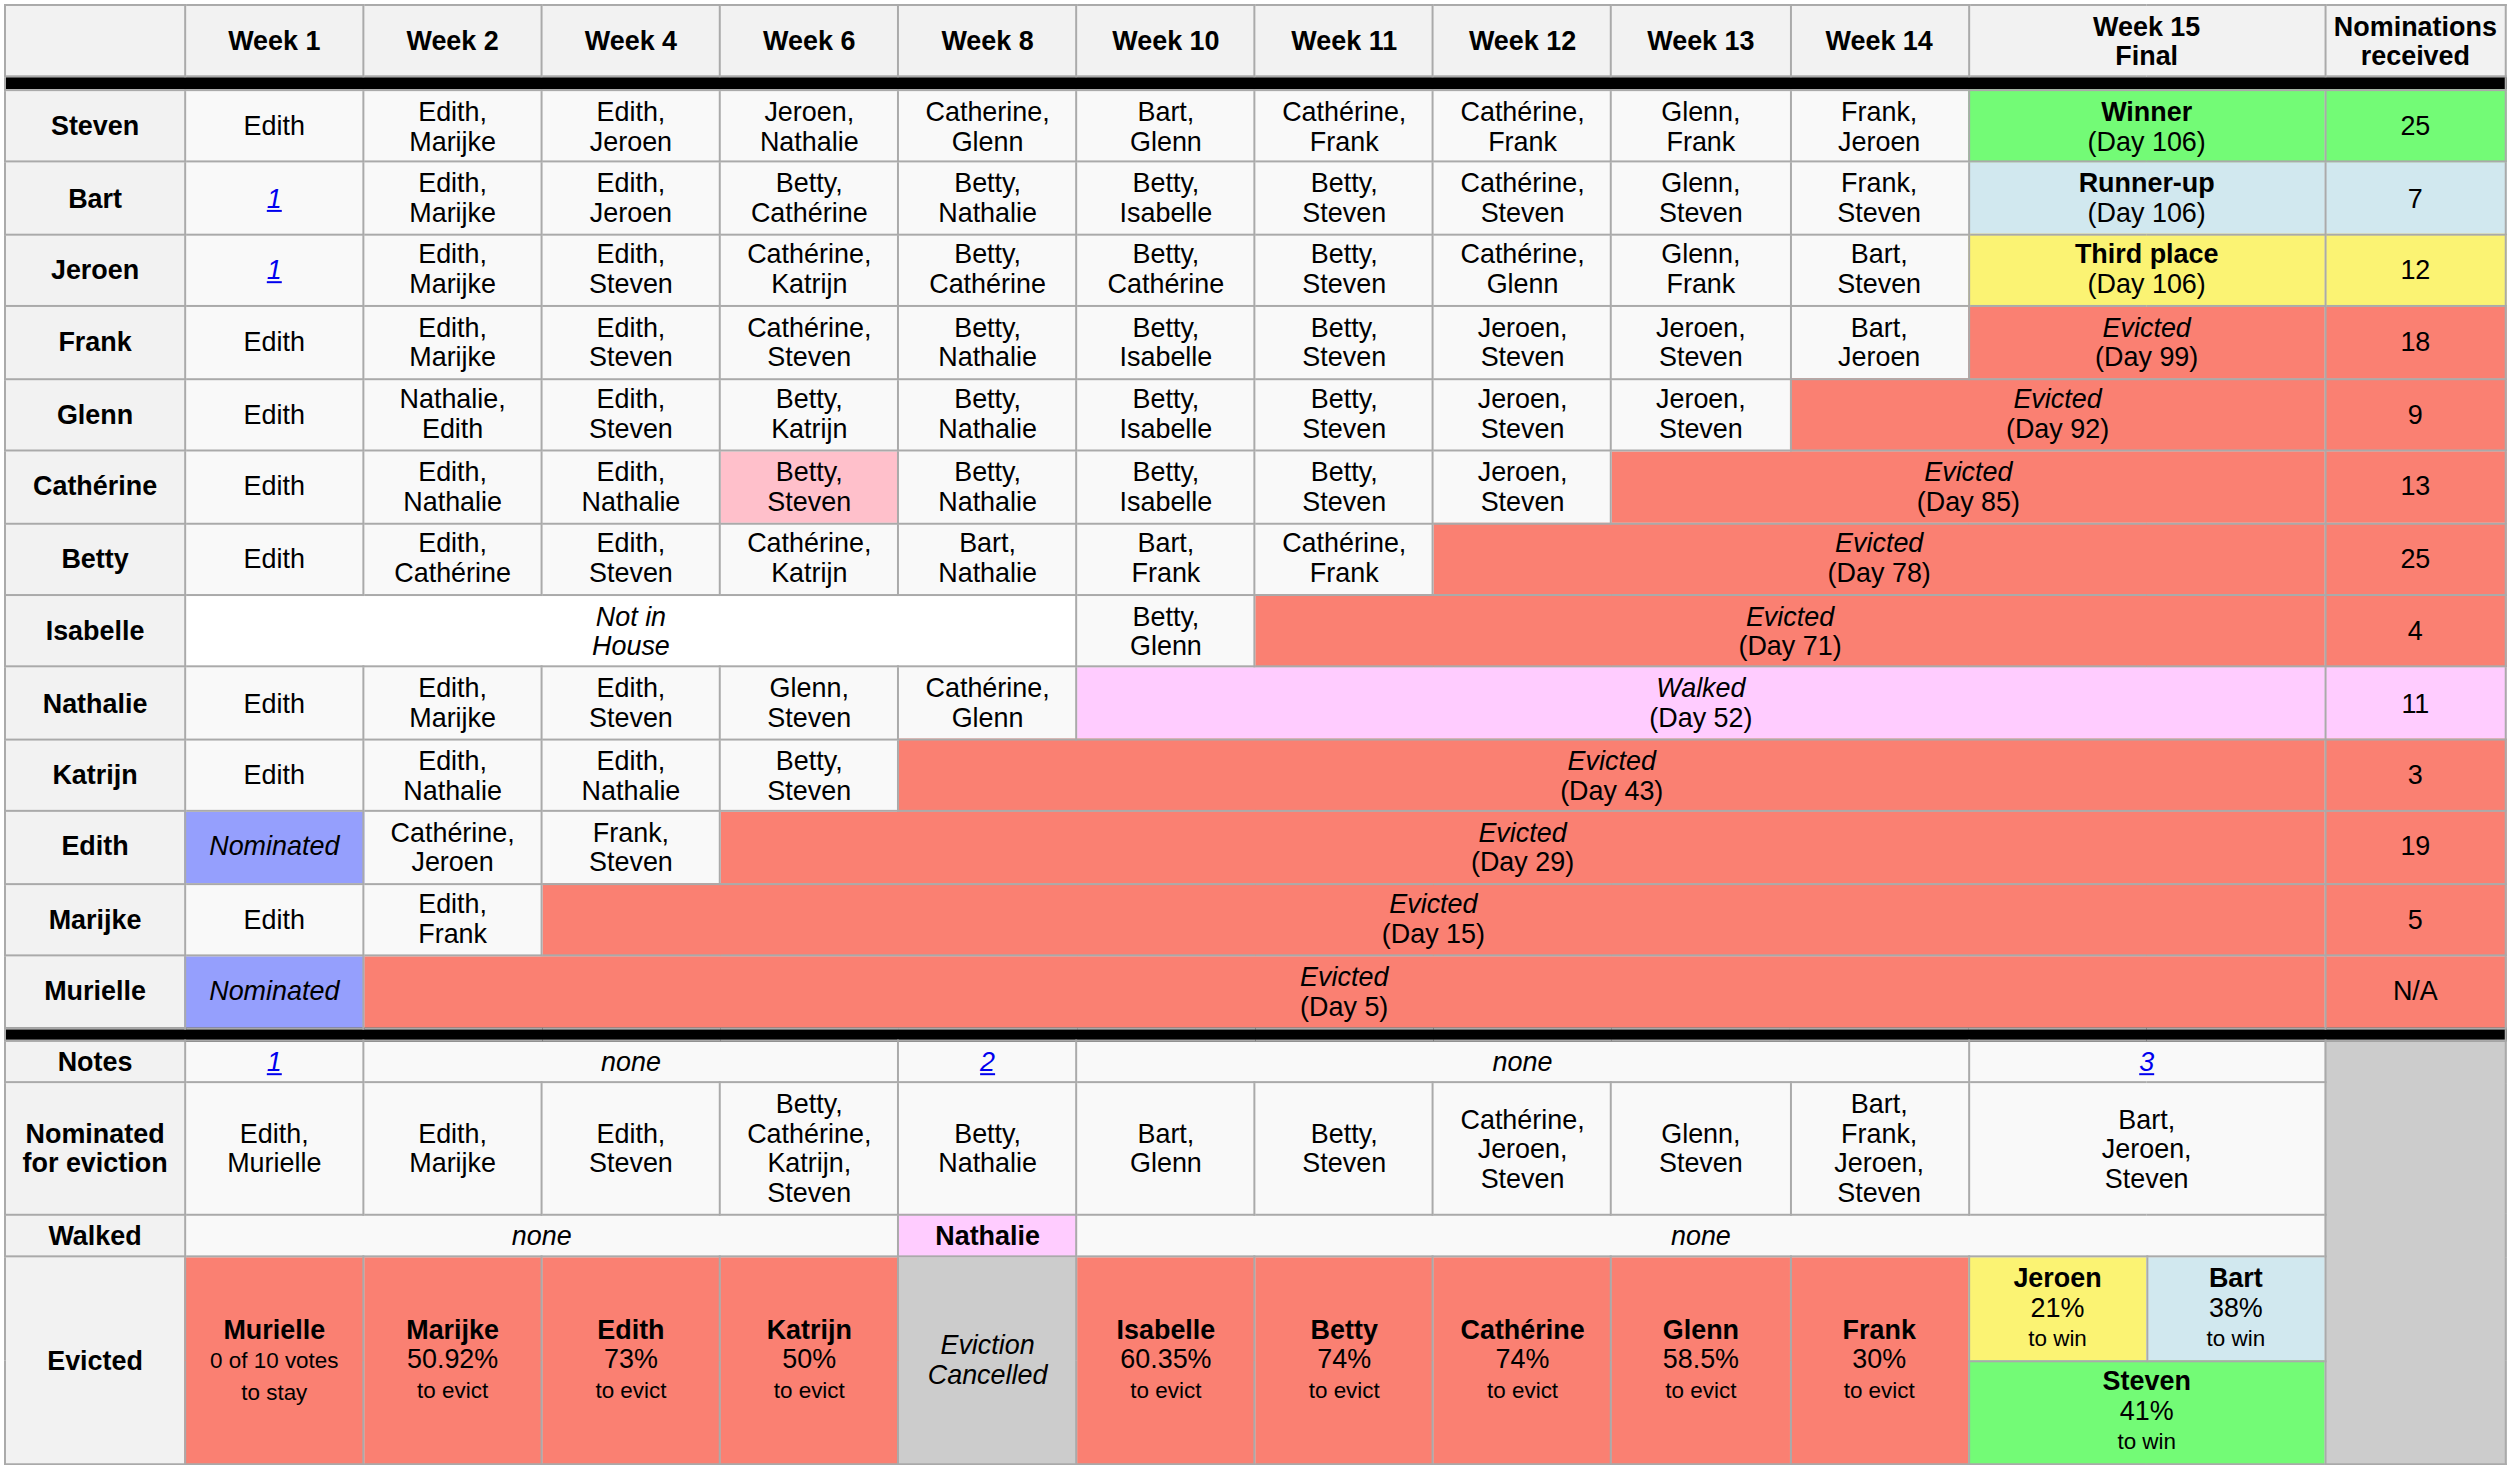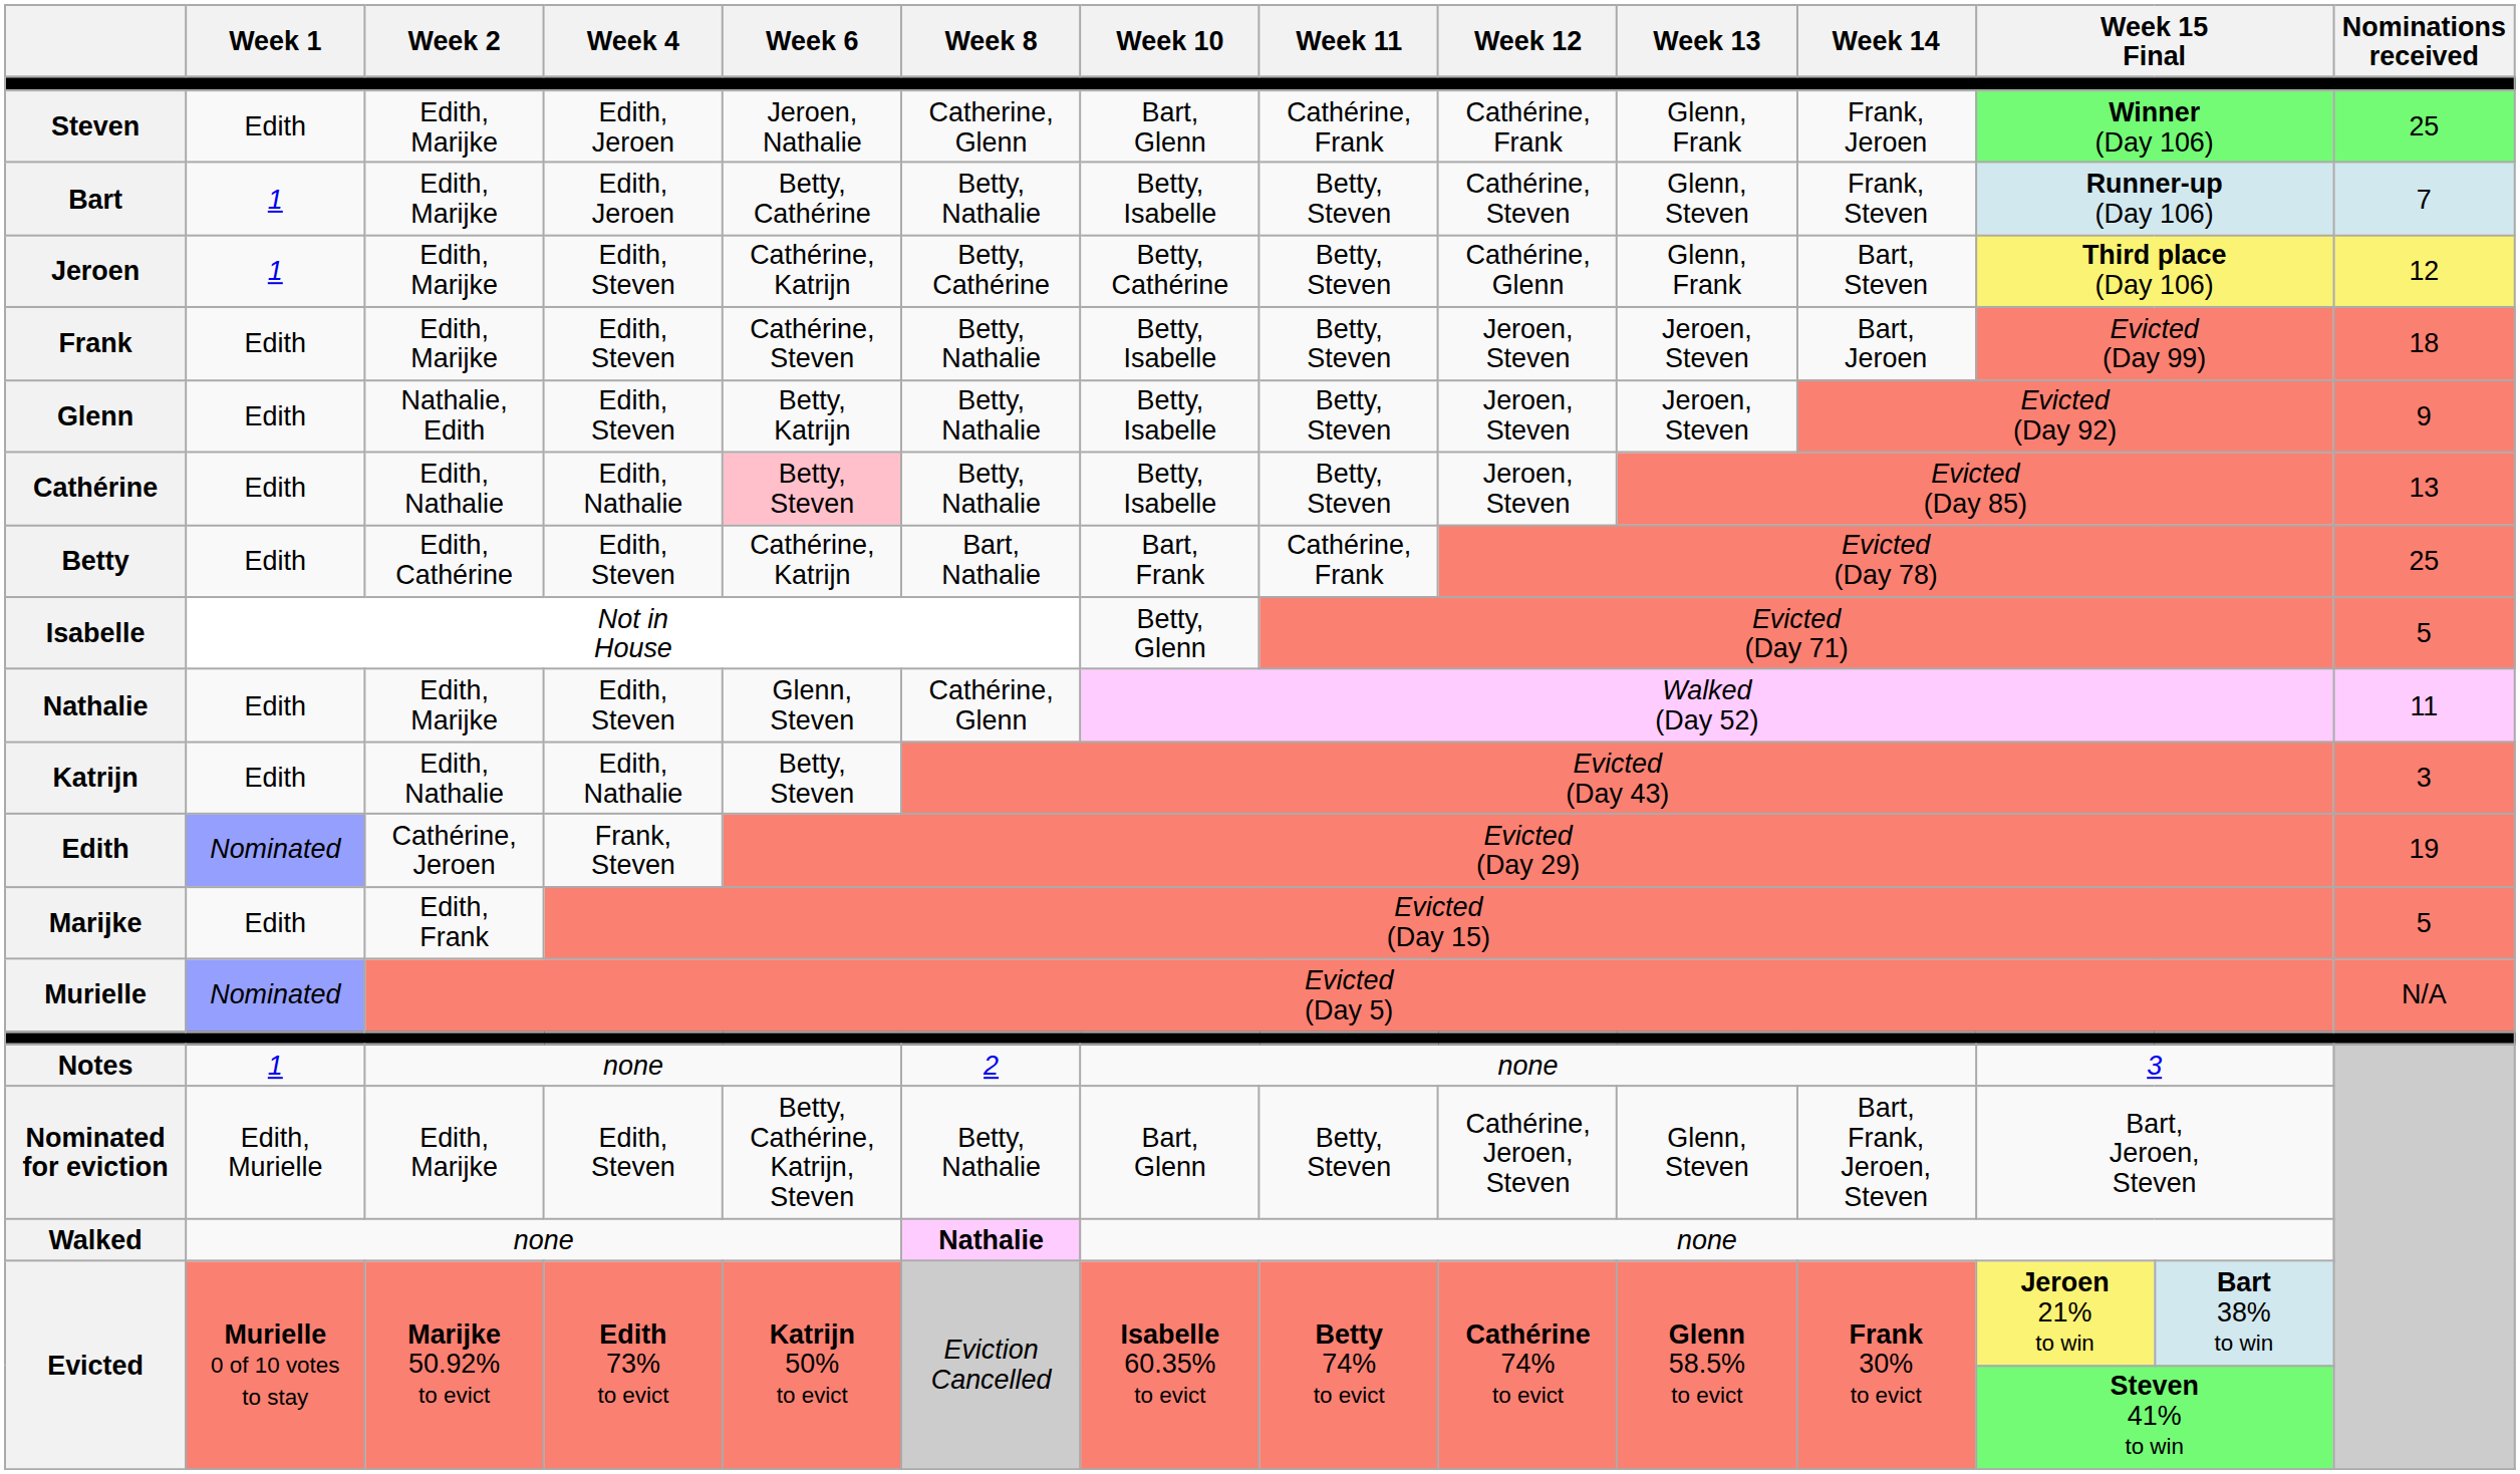Isabelle | Nominations received: 4 -> 5
